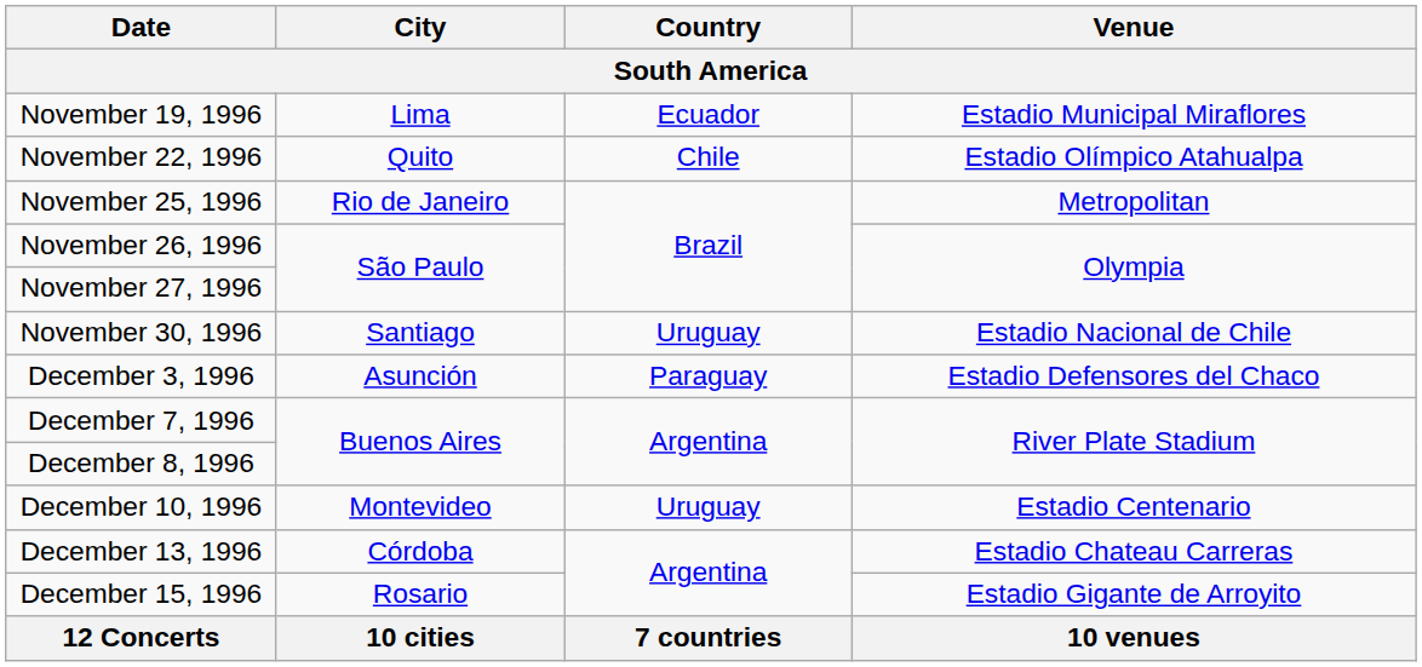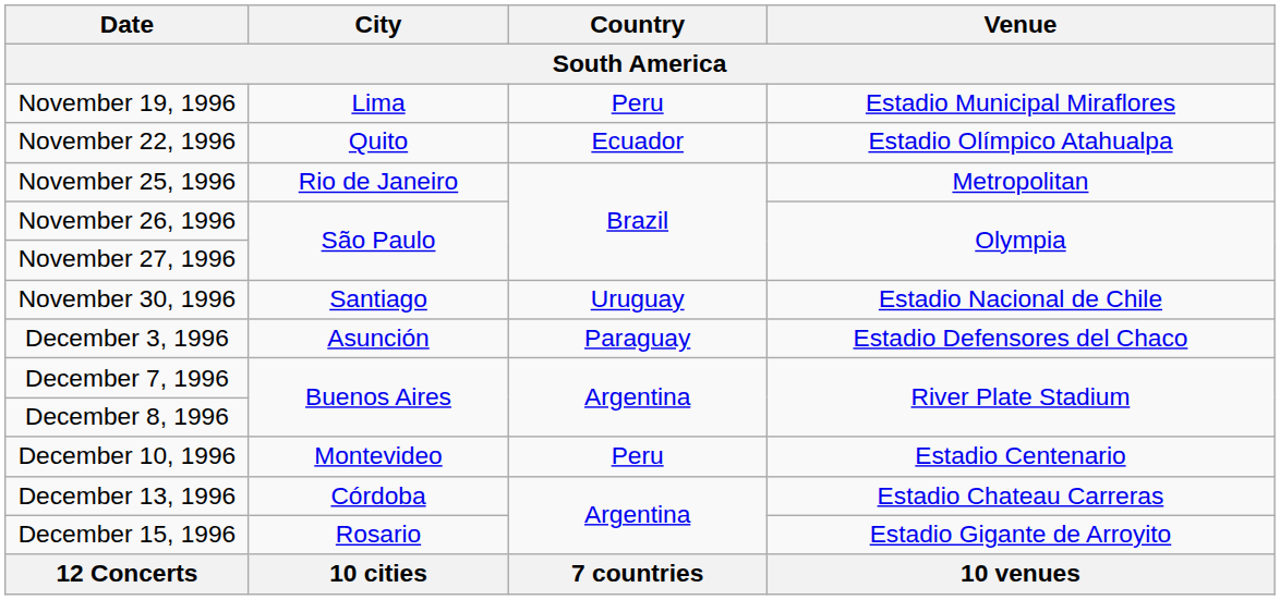November 19, 1996 | Country: Ecuador -> Peru
November 22, 1996 | Country: Chile -> Ecuador
December 10, 1996 | Country: Uruguay -> Peru
